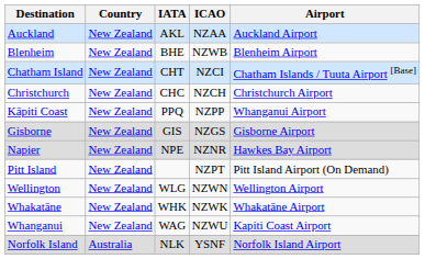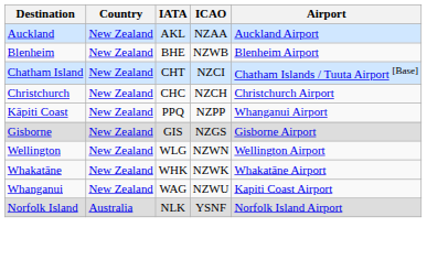- row: Napier | New Zealand | NPE | NZNR | Hawkes Bay Airport
- row: Pitt Island | New Zealand | NZPT | Pitt Island Airport (On Demand)
